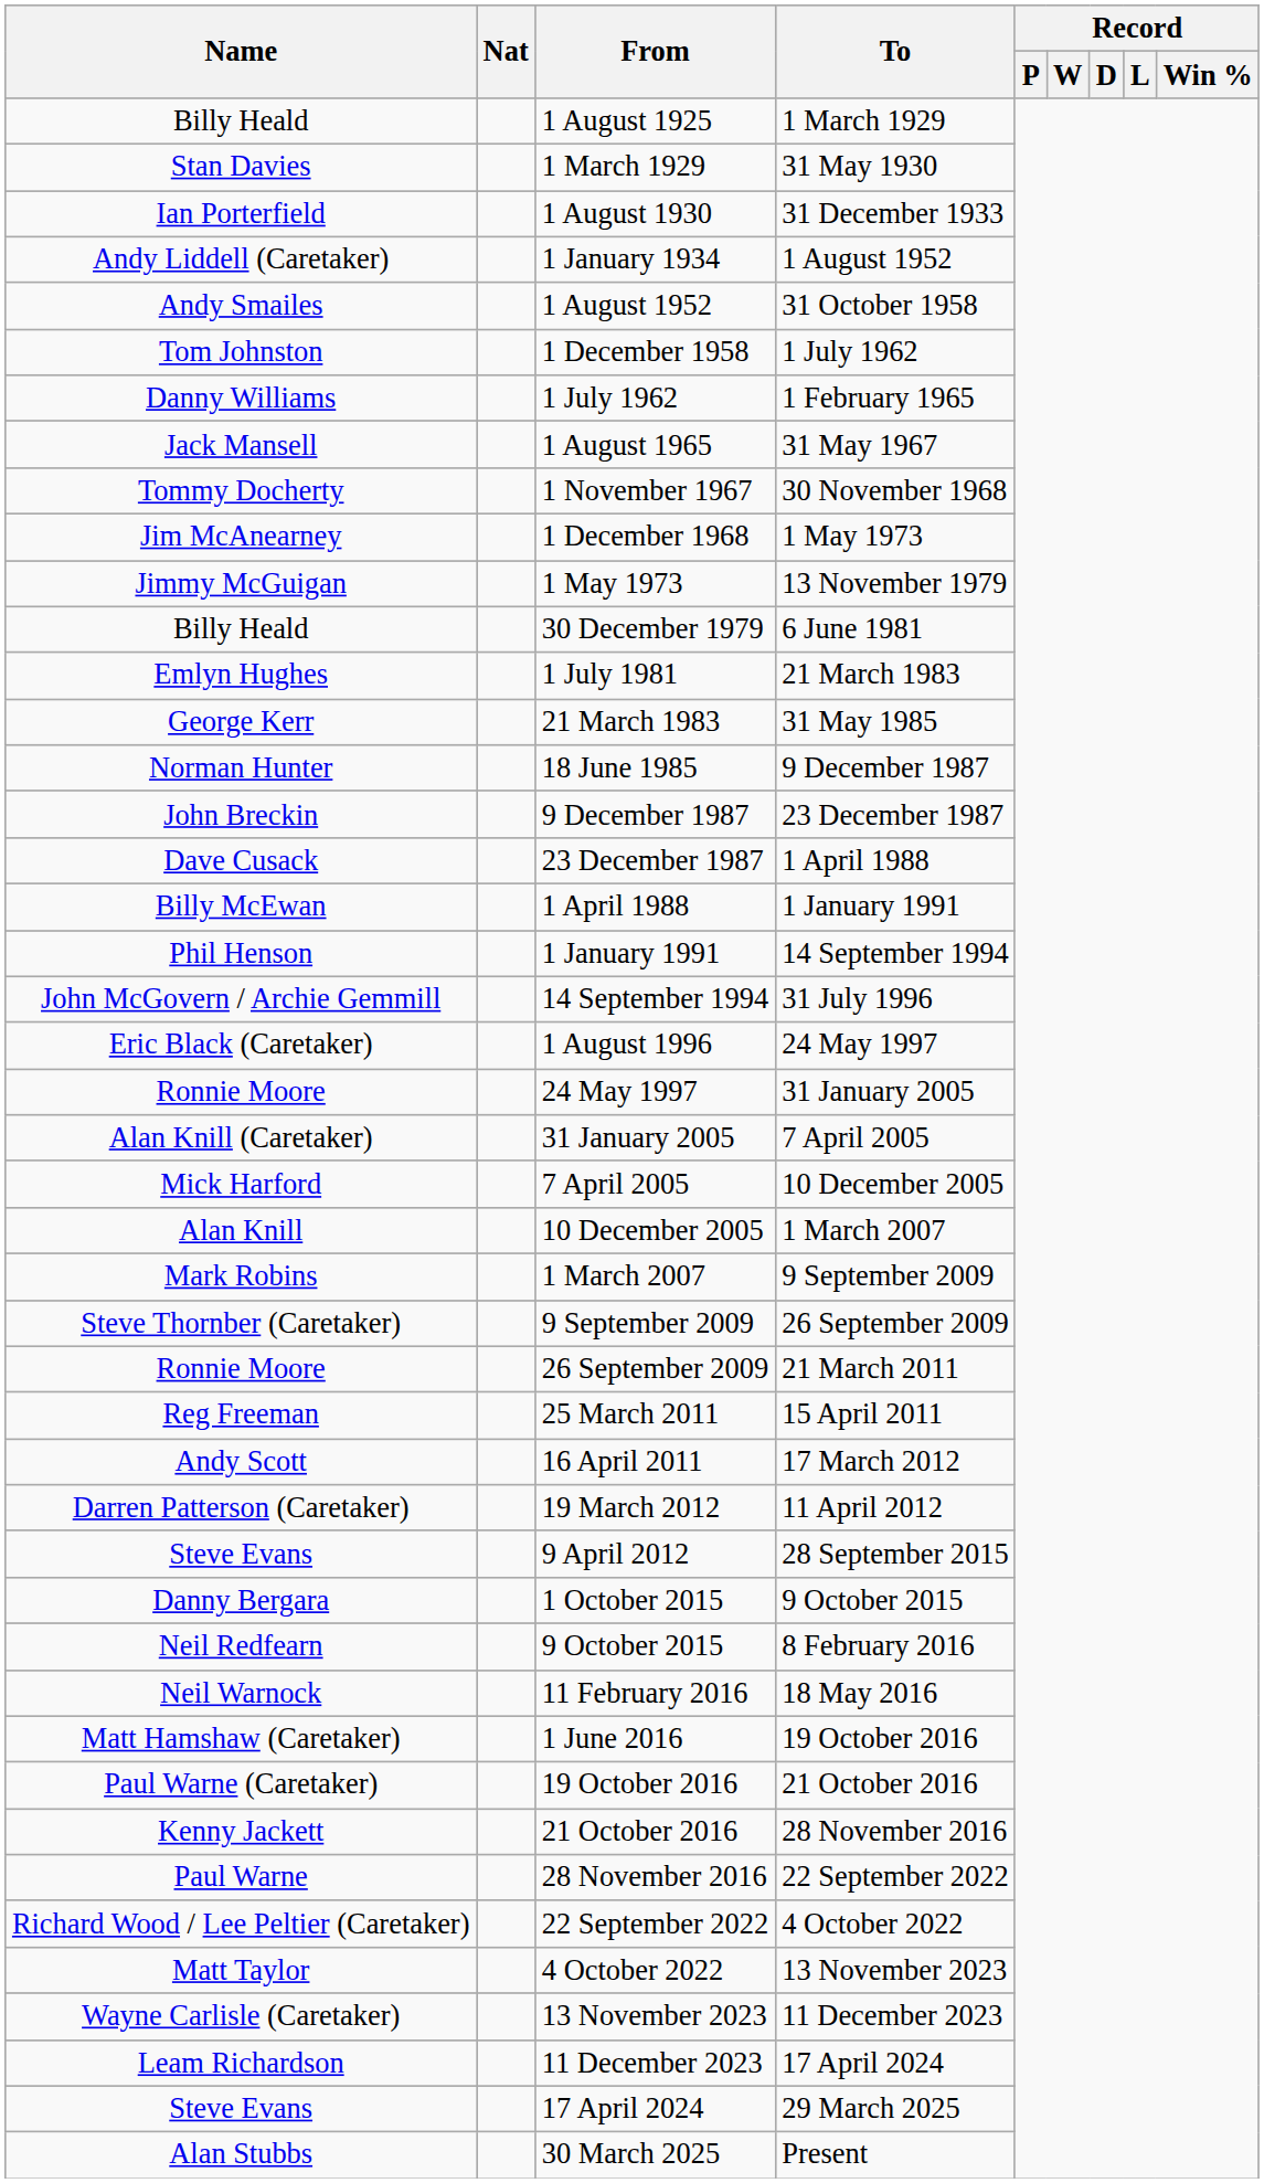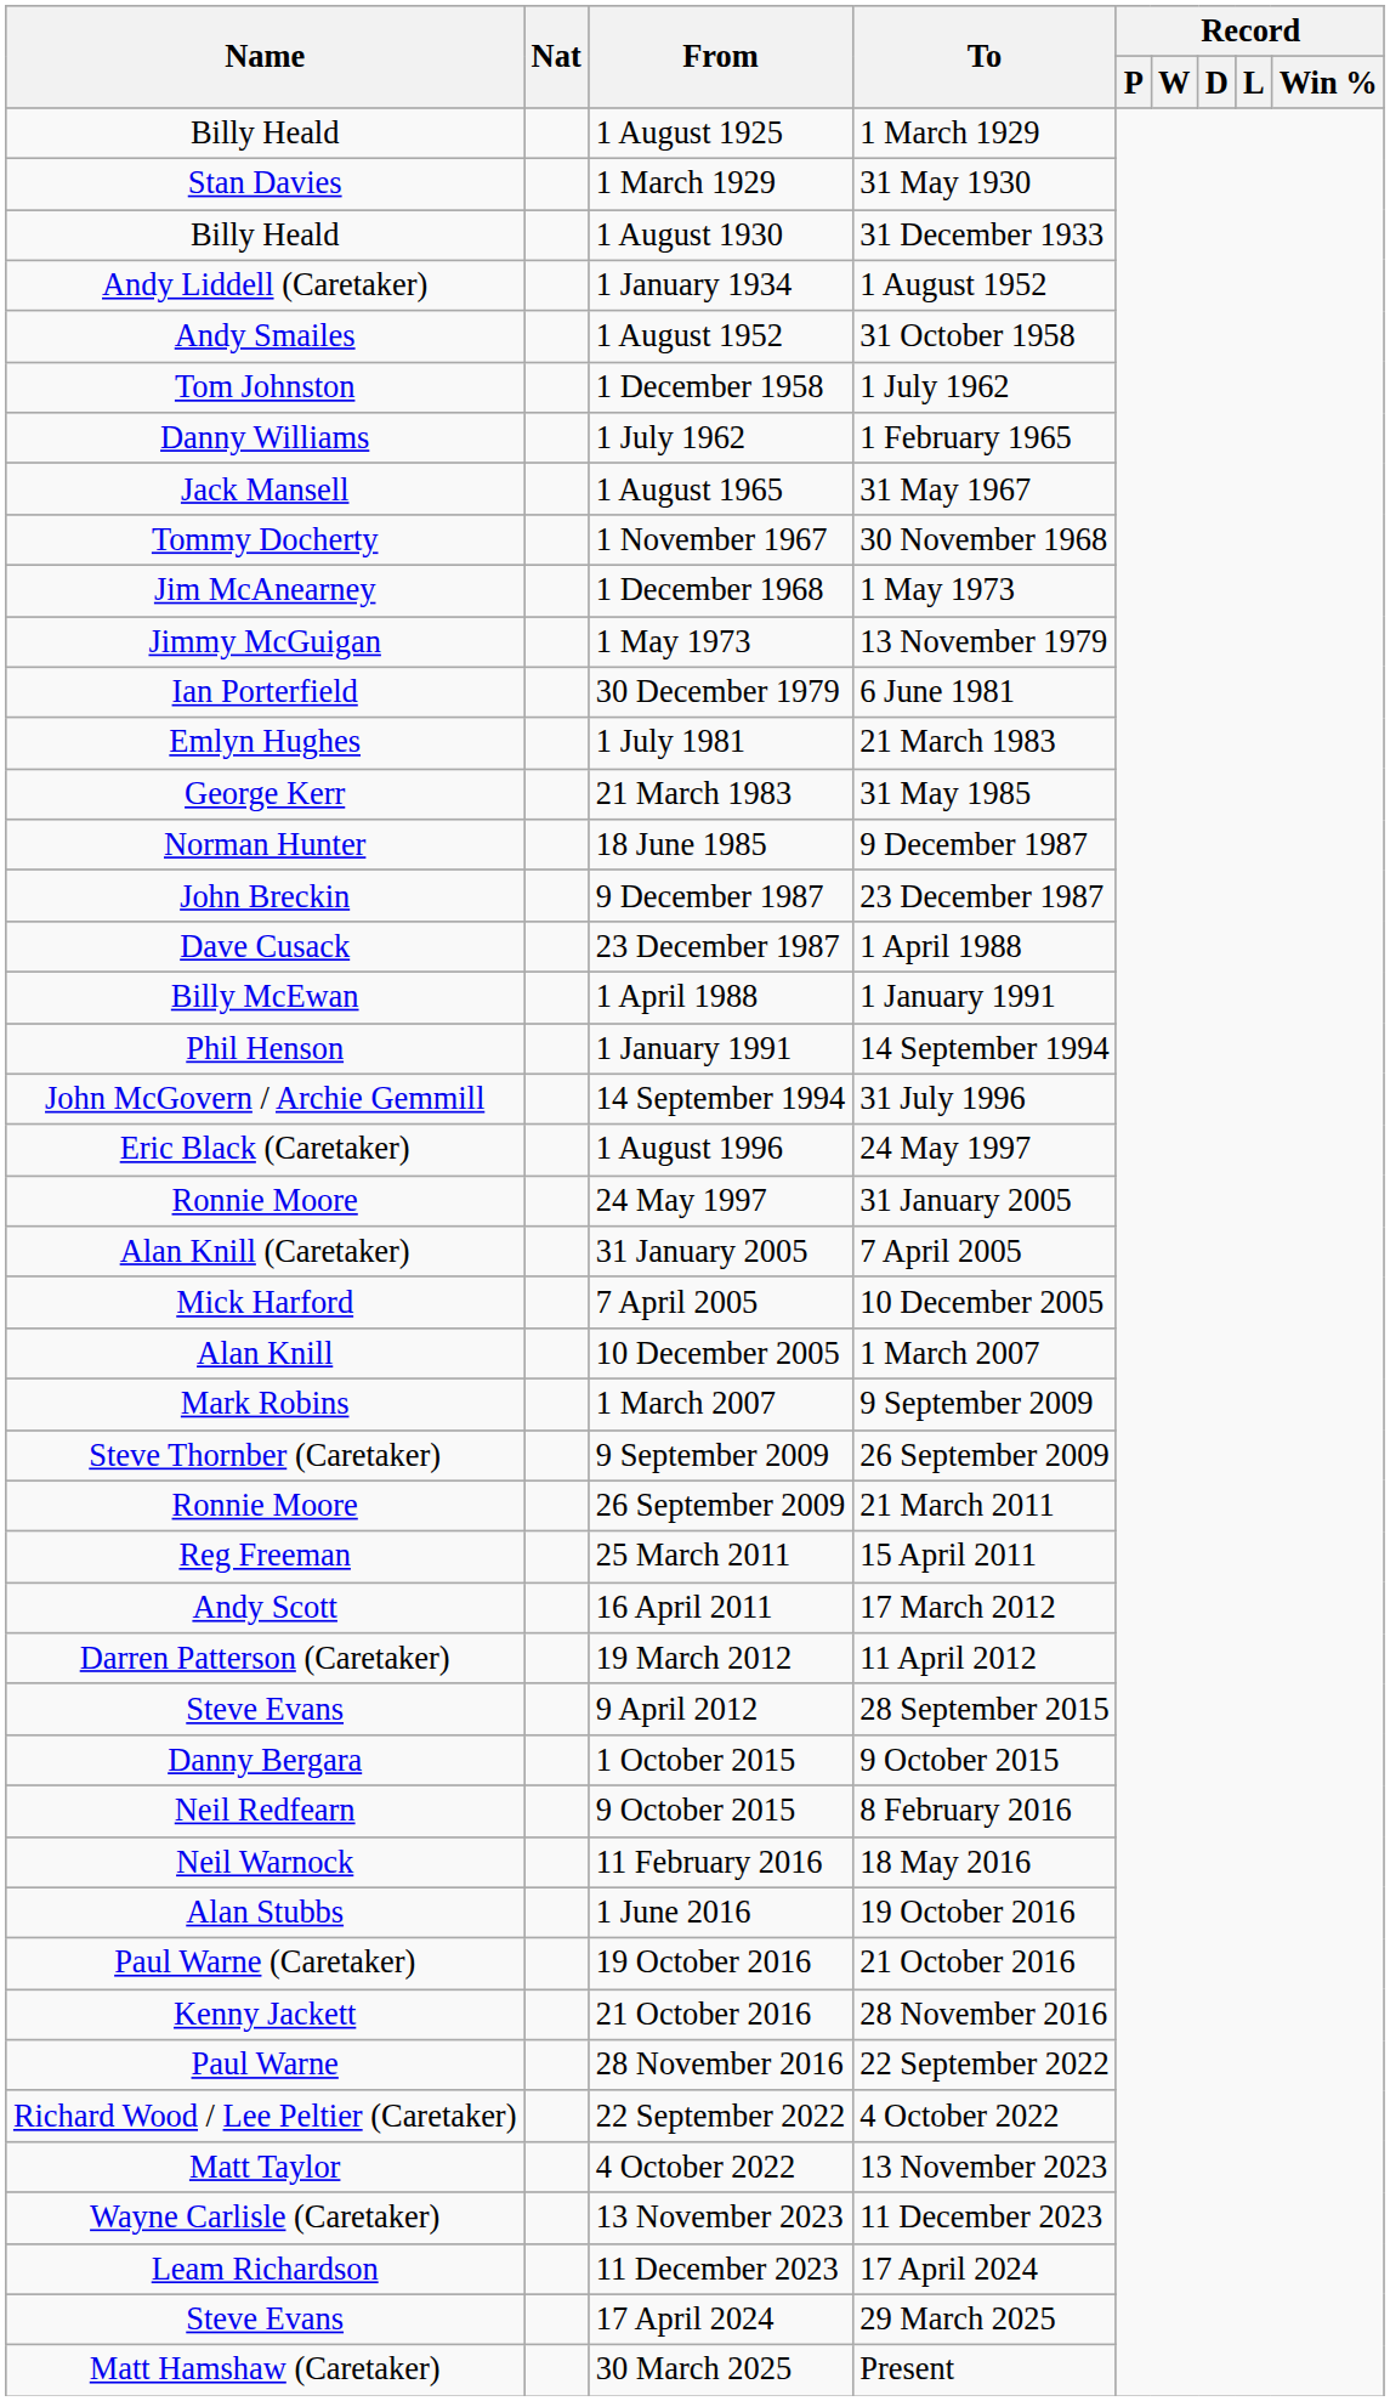1 August 1930 | Name: Ian Porterfield -> Billy Heald
30 December 1979 | Name: Billy Heald -> Ian Porterfield
1 June 2016 | Name: Matt Hamshaw (Caretaker) -> Alan Stubbs
30 March 2025 | Name: Alan Stubbs -> Matt Hamshaw (Caretaker)
